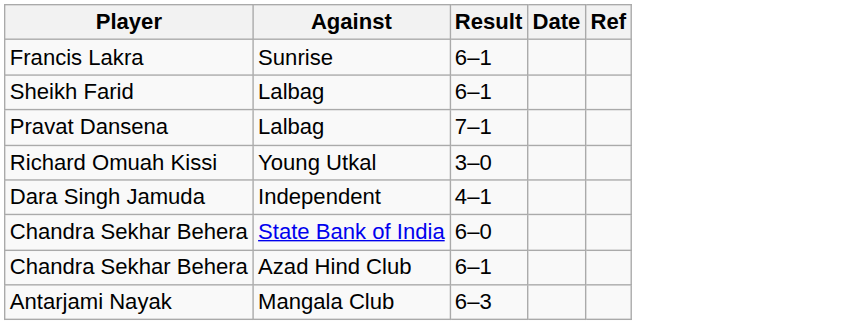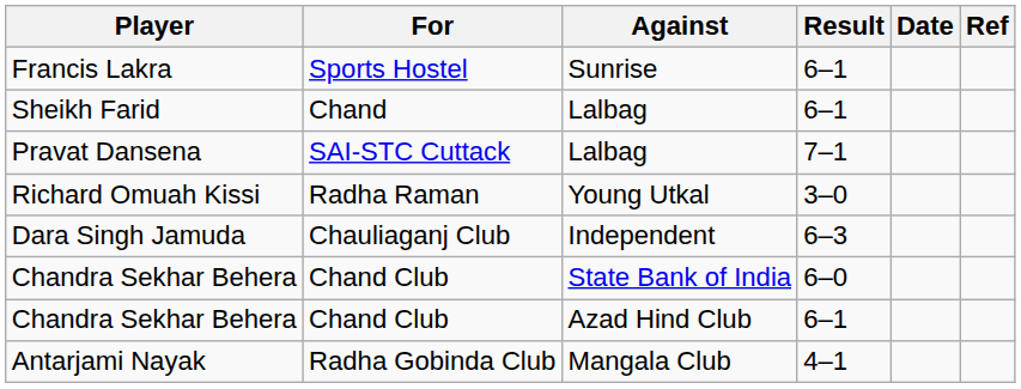+ column: For | Sports Hostel | Chand | SAI-STC Cuttack | Radha Raman | Chauliaganj Club | Chand Club | Chand Club | Radha Gobinda Club
Dara Singh Jamuda | Result: 4–1 -> 6–3
Antarjami Nayak | Result: 6–3 -> 4–1
